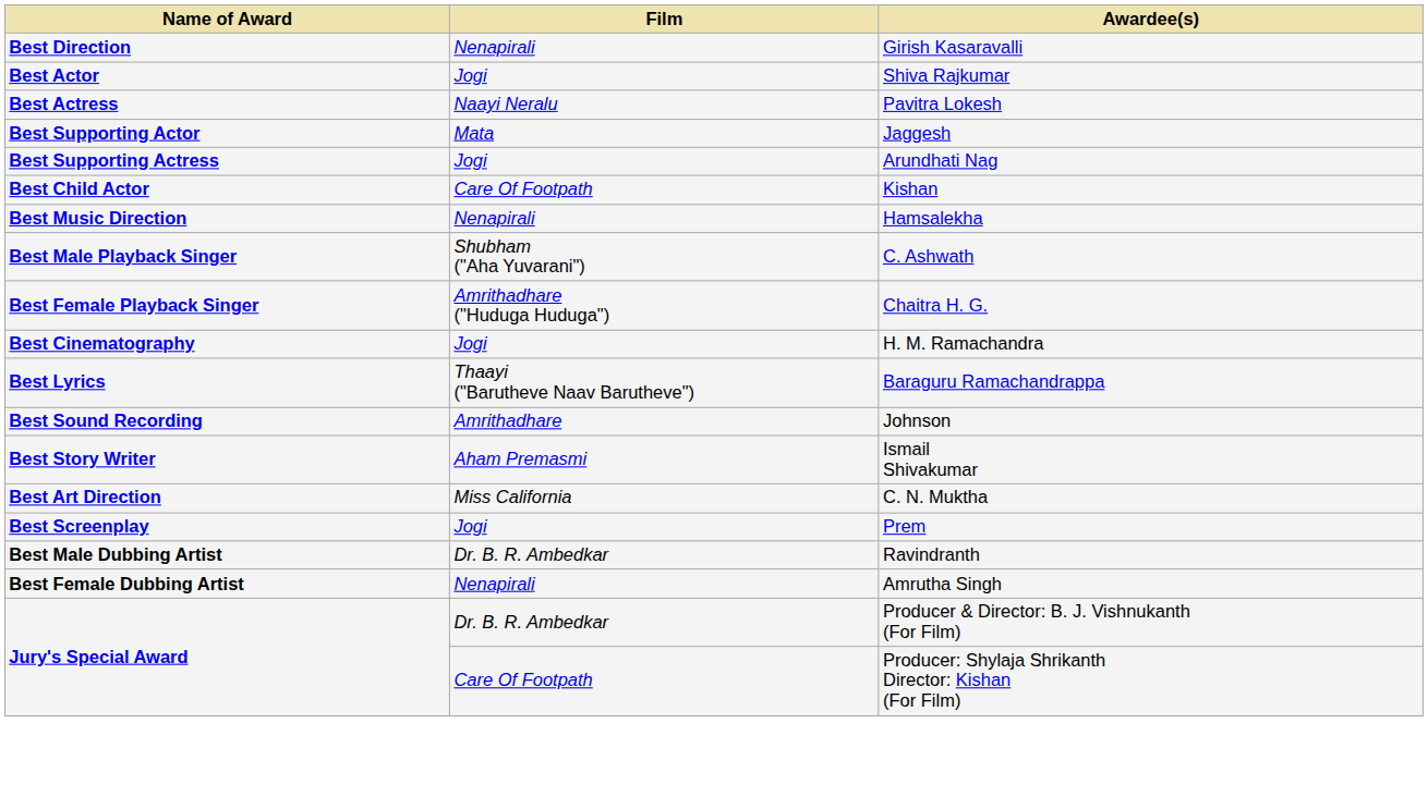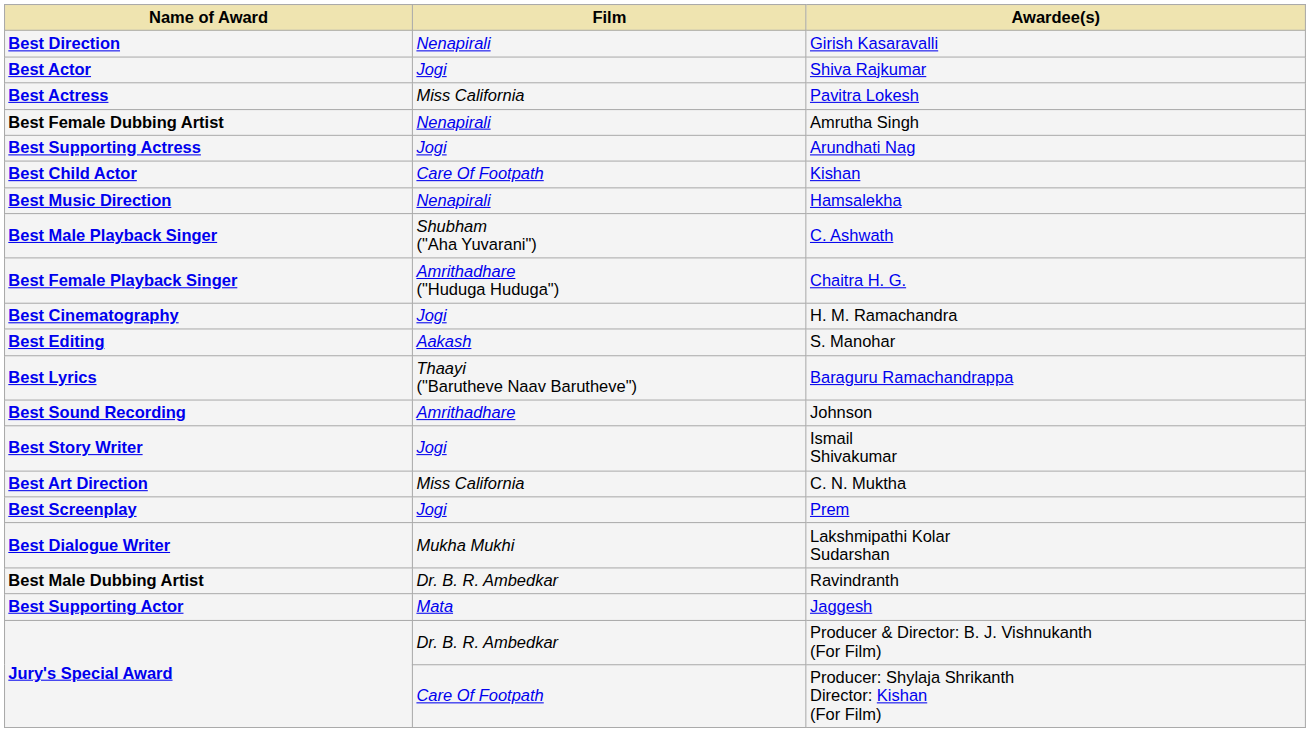Pavitra Lokesh | Film: Naayi Neralu -> Miss California
rows swapped: Jaggesh <-> Amrutha Singh
+ row: Best Editing | Aakash | S. Manohar
Ismail Shivakumar | Film: Aham Premasmi -> Jogi
+ row: Best Dialogue Writer | Mukha Mukhi | Lakshmipathi Kolar Sudarshan
